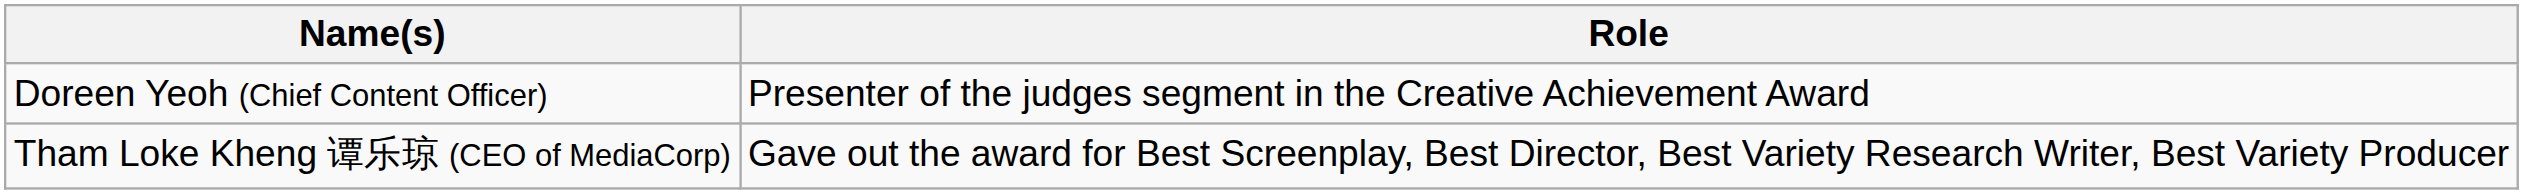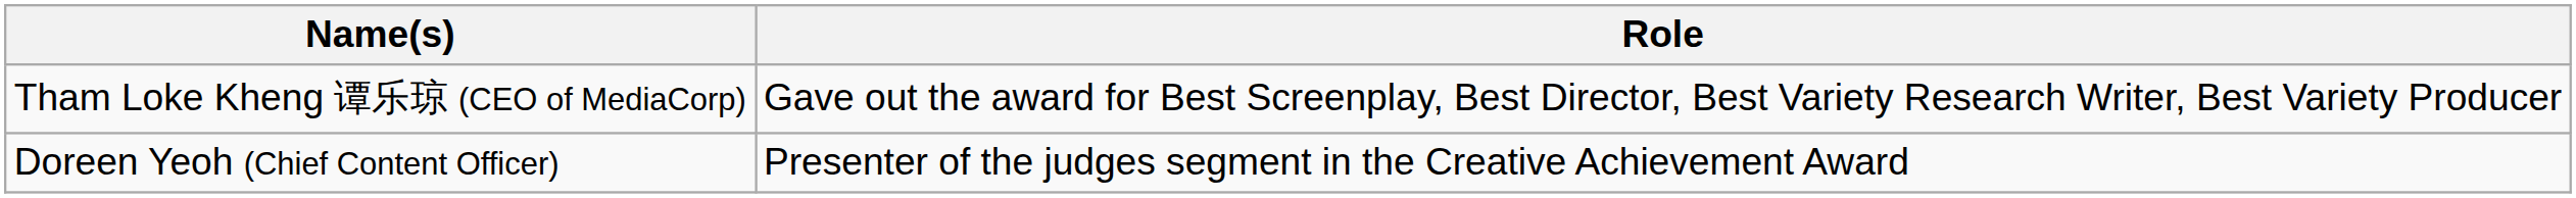rows swapped: Doreen Yeoh (Chief Content Officer) <-> Tham Loke Kheng 谭乐琼 (CEO of MediaCorp)
